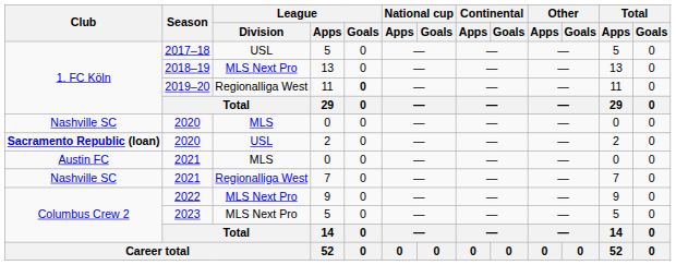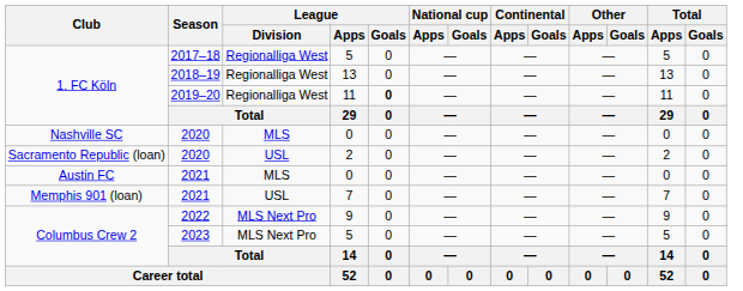2017–18 | League / Division: USL -> Regionalliga West
2018–19 | League / Division: MLS Next Pro -> Regionalliga West
2020 / 2 | Club: bold -> normal
2021 / 7 | Club: Nashville SC -> Memphis 901 (loan)
2021 / 7 | League / Division: Regionalliga West -> USL
